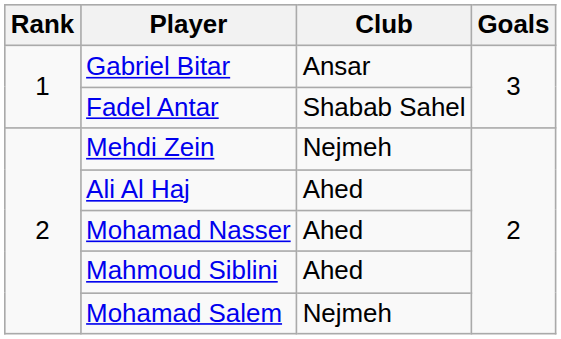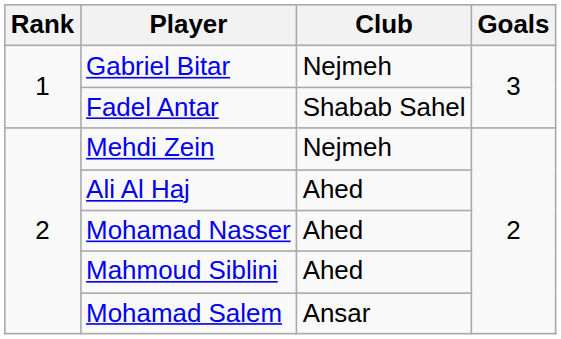Gabriel Bitar | Club: Ansar -> Nejmeh
Mohamad Salem | Club: Nejmeh -> Ansar
